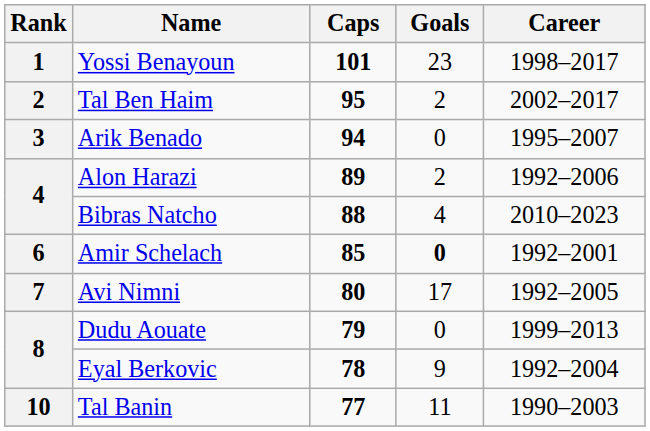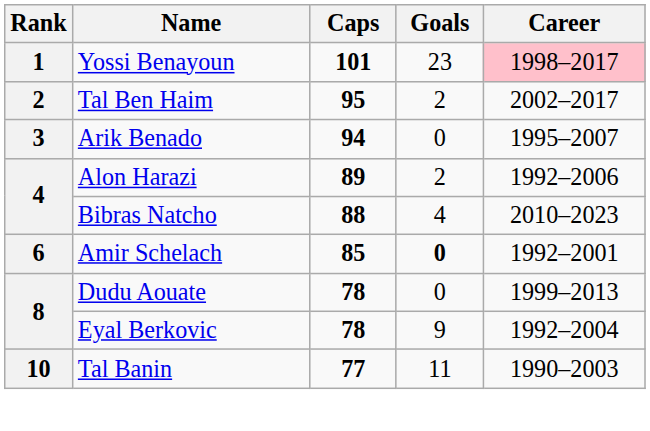Yossi Benayoun | Career: no background -> pink background
- row: 7 | Avi Nimni | 80 | 17 | 1992–2005
Dudu Aouate | Caps: 79 -> 78
